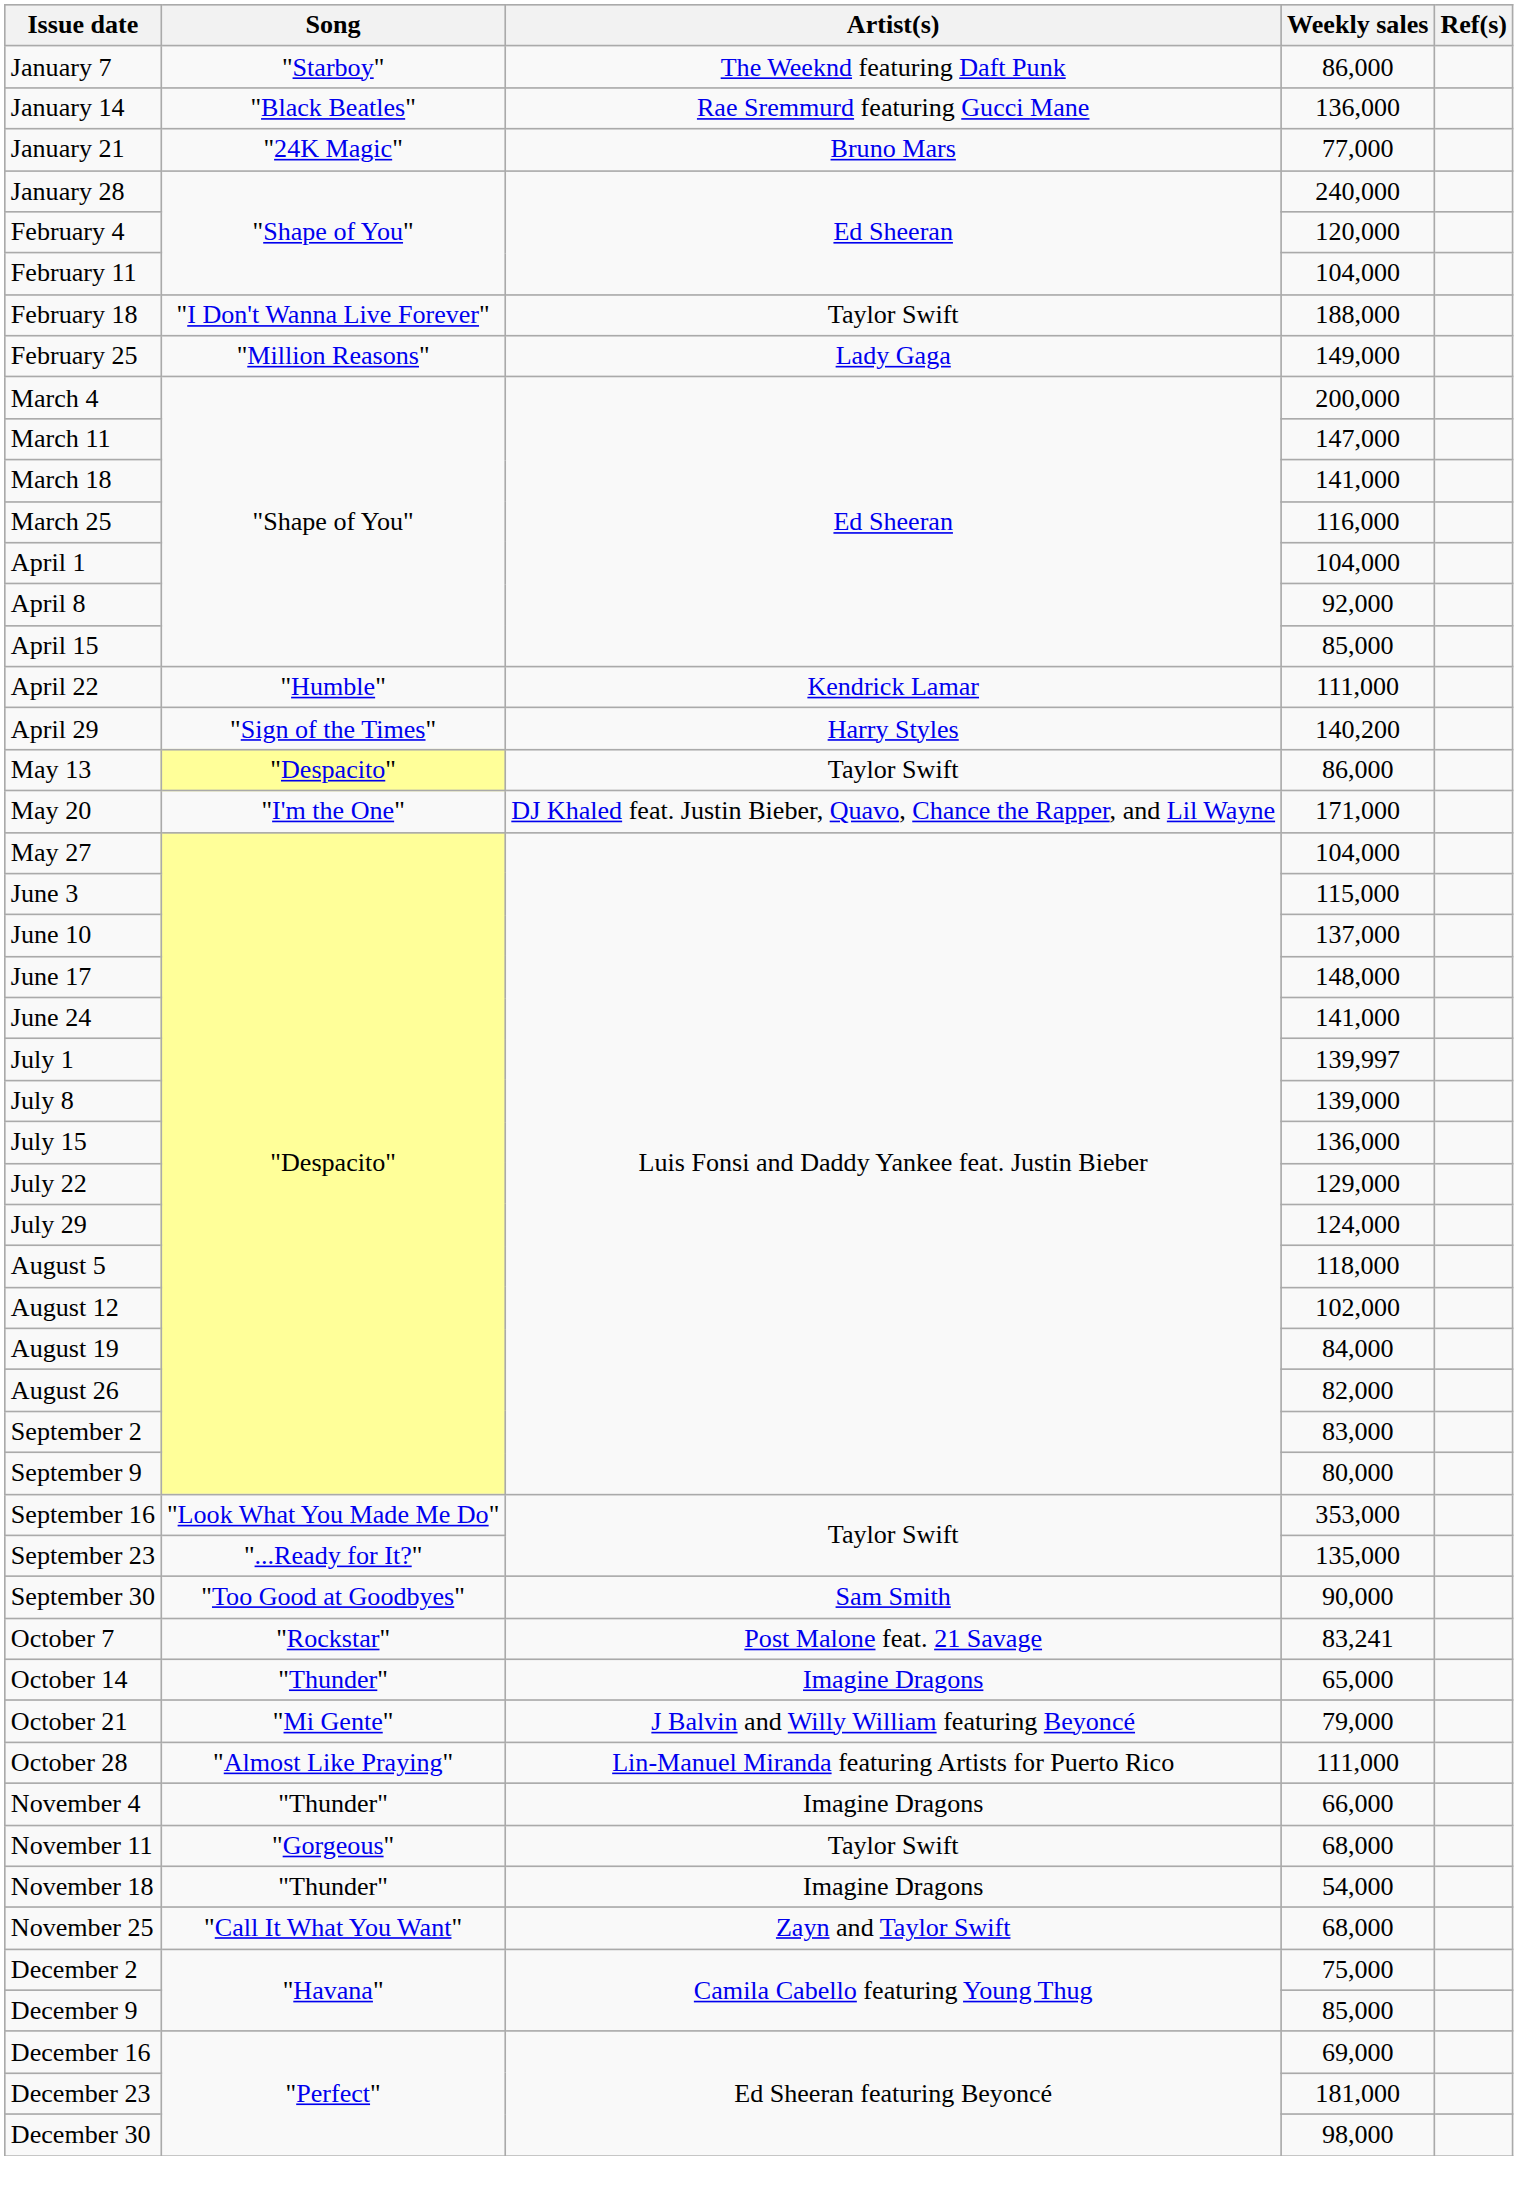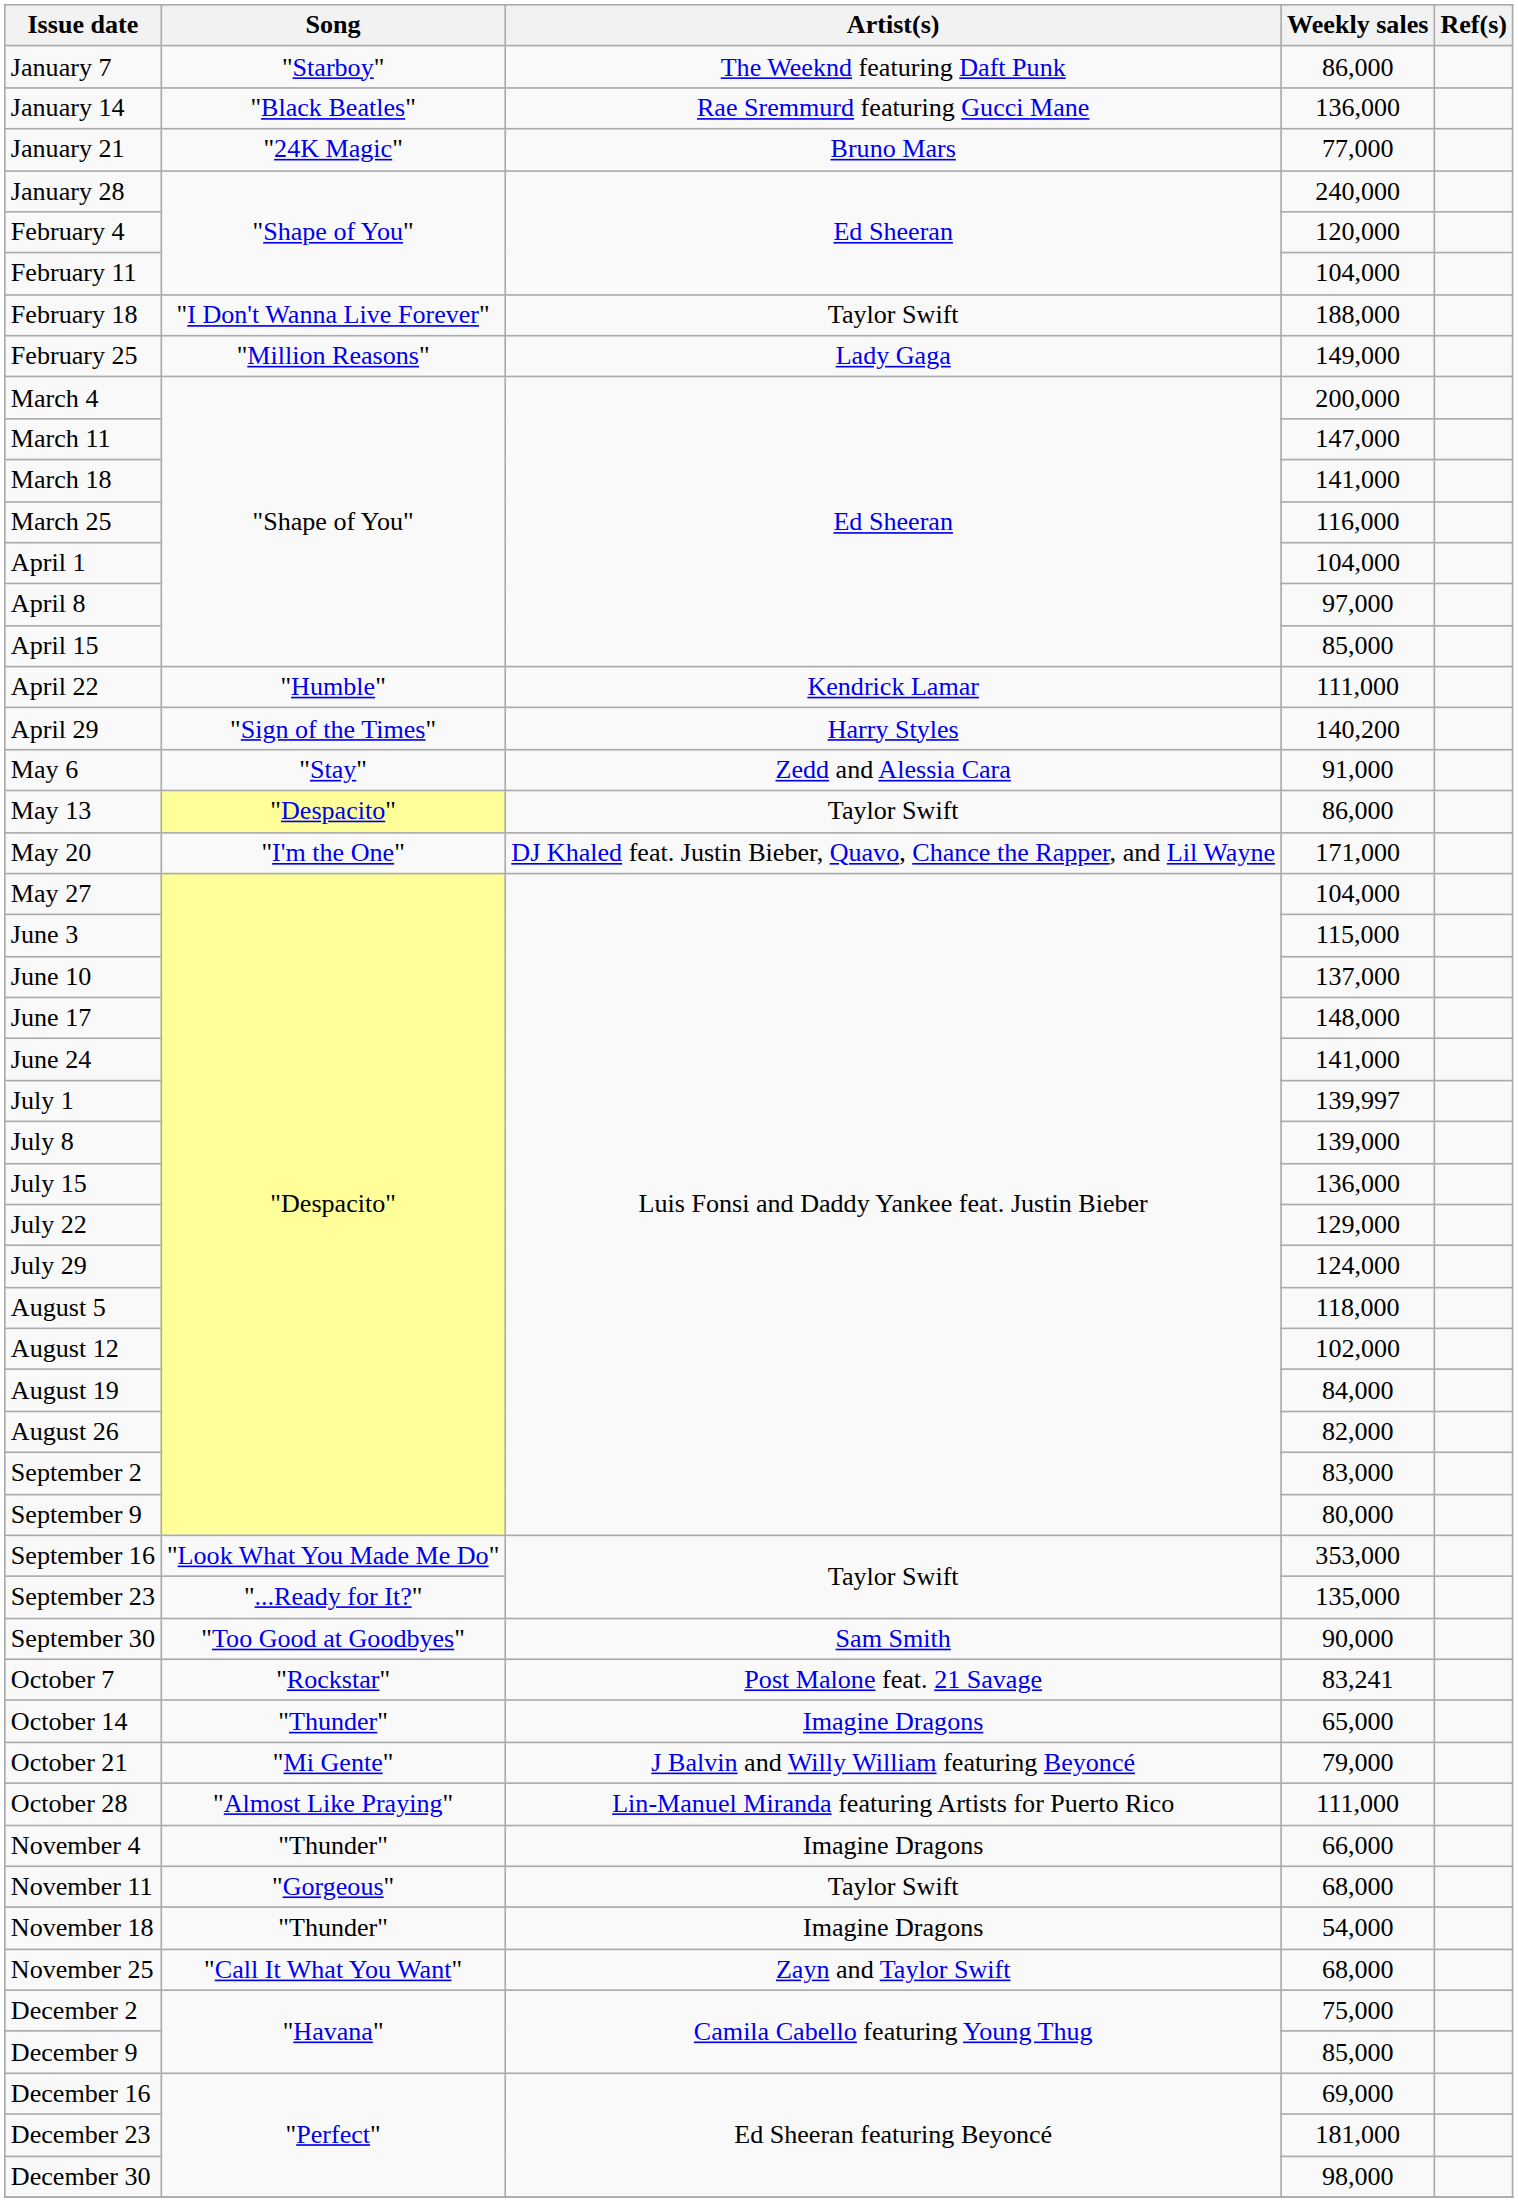April 8 | Weekly sales: 92,000 -> 97,000
+ row: May 6 | "Stay" | Zedd and Alessia Cara | 91,000
